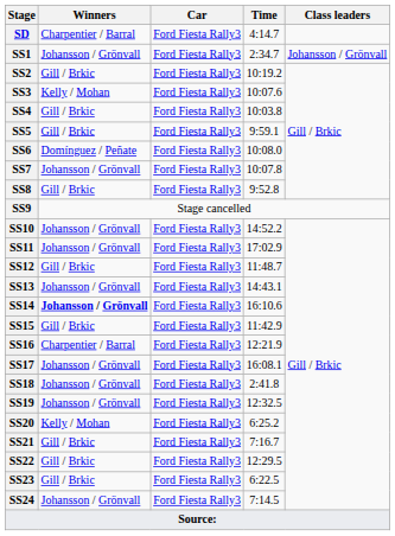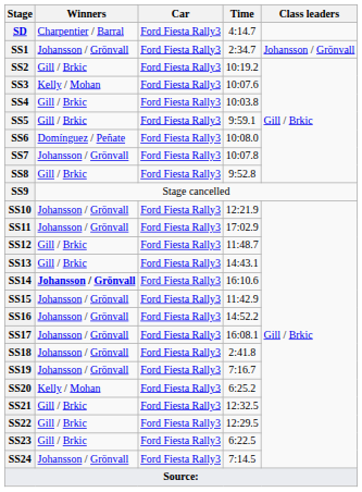SS10 | Time: 14:52.2 -> 12:21.9
SS13 | Winners: Johansson / Grönvall -> Gill / Brkic
SS15 | Winners: Gill / Brkic -> Johansson / Grönvall
SS16 | Winners: Charpentier / Barral -> Johansson / Grönvall
SS16 | Time: 12:21.9 -> 14:52.2
SS19 | Time: 12:32.5 -> 7:16.7
SS21 | Time: 7:16.7 -> 12:32.5
